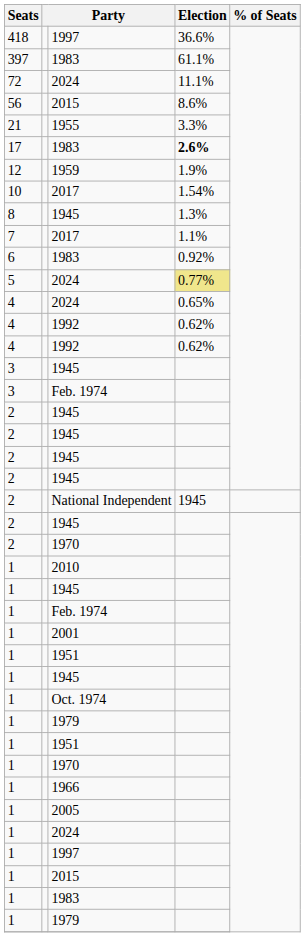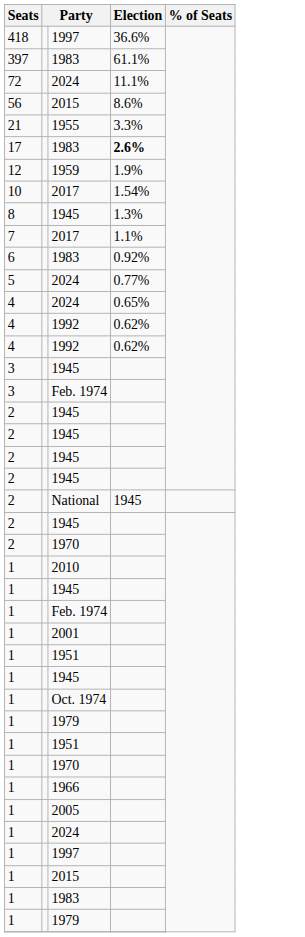5 / 2024 | Election: khaki background -> no background
+ row: 2 | National | 1945
- row: 2 | National Independent | 1945
